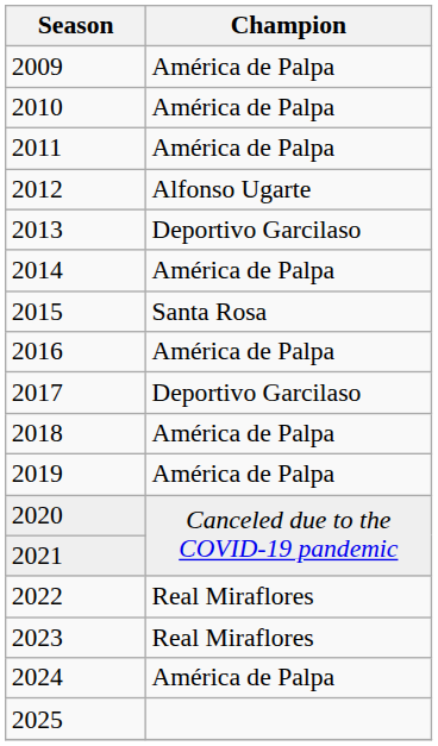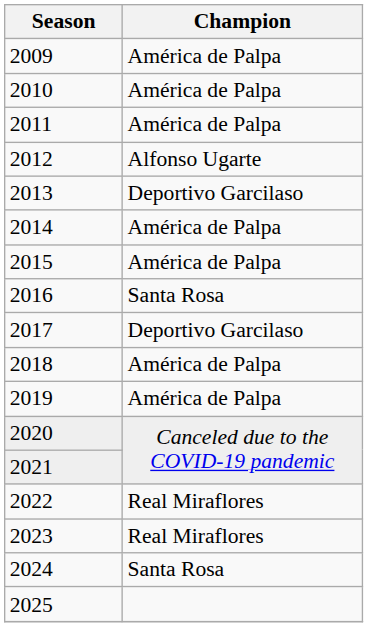2015 | Champion: Santa Rosa -> América de Palpa
2016 | Champion: América de Palpa -> Santa Rosa
2024 | Champion: América de Palpa -> Santa Rosa
